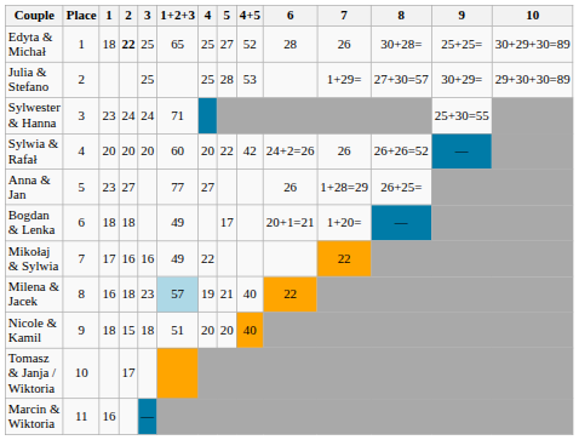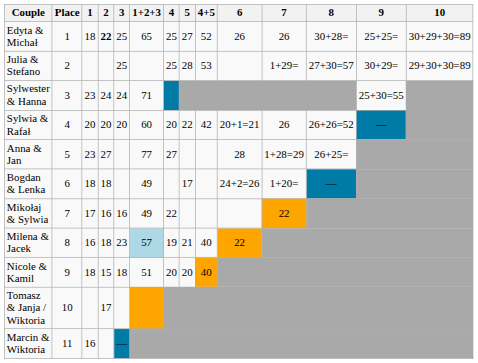Edyta & Michał | 6: 28 -> 26
Sylwia & Rafał | 6: 24+2=26 -> 20+1=21
Anna & Jan | 6: 26 -> 28
Bogdan & Lenka | 6: 20+1=21 -> 24+2=26
